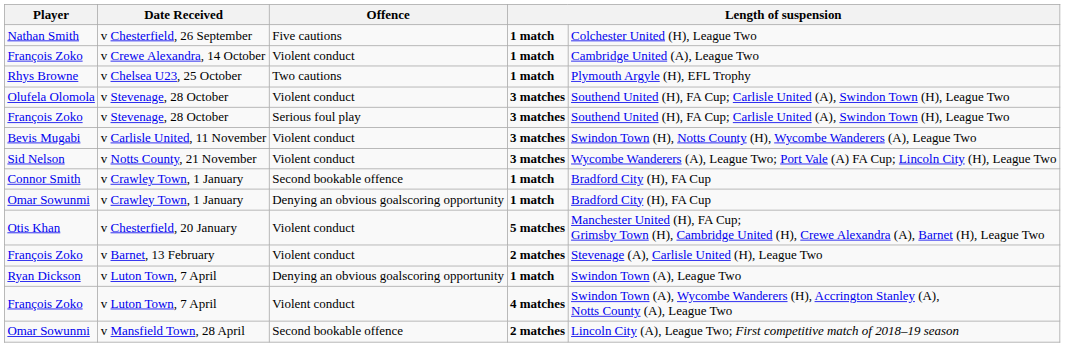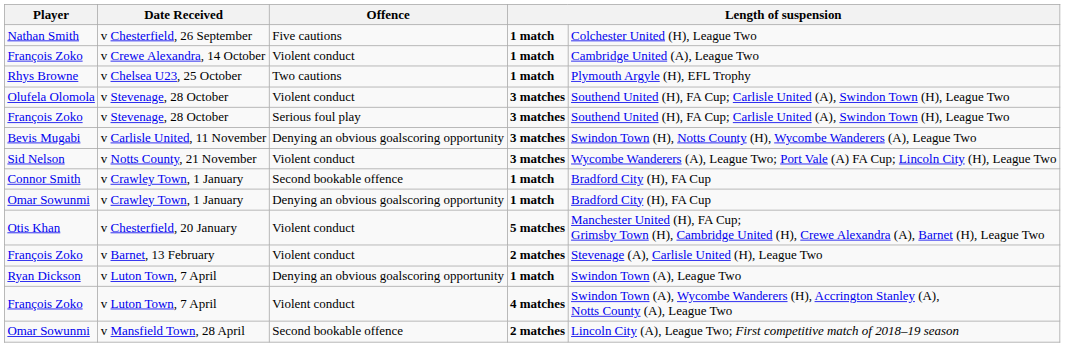v Carlisle United, 11 November | Offence: Violent conduct -> Denying an obvious goalscoring opportunity
